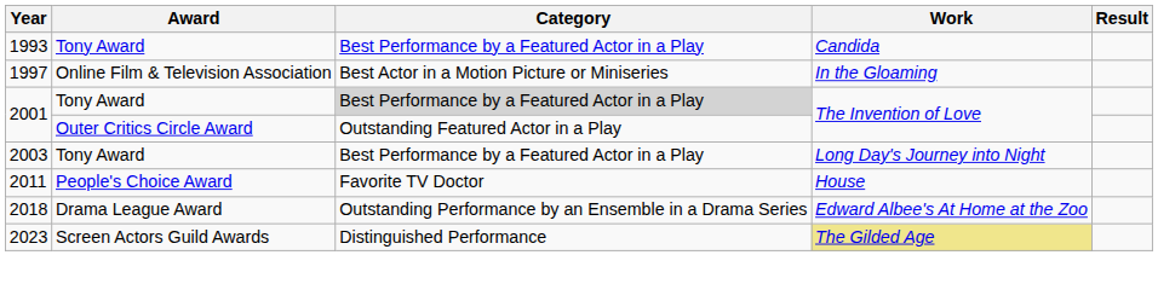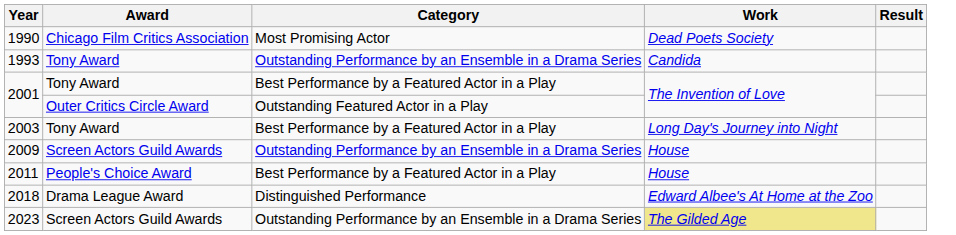+ row: 1990 | Chicago Film Critics Association | Most Promising Actor | Dead Poets Society
1993 | Category: Best Performance by a Featured Actor in a Play -> Outstanding Performance by an Ensemble in a Drama Series
- row: 1997 | Online Film & Television Association | Best Actor in a Motion Picture or Miniseries | In the Gloaming
2001 / Tony Award | Category: lightgrey background -> no background
+ row: 2009 | Screen Actors Guild Awards | Outstanding Performance by an Ensemble in a Drama Series | House
2011 | Category: Favorite TV Doctor -> Best Performance by a Featured Actor in a Play
2018 | Category: Outstanding Performance by an Ensemble in a Drama Series -> Distinguished Performance
2023 | Category: Distinguished Performance -> Outstanding Performance by an Ensemble in a Drama Series
